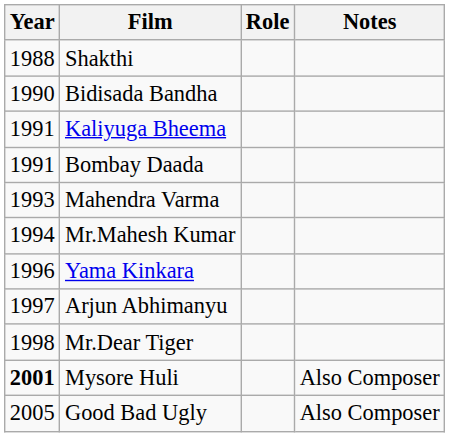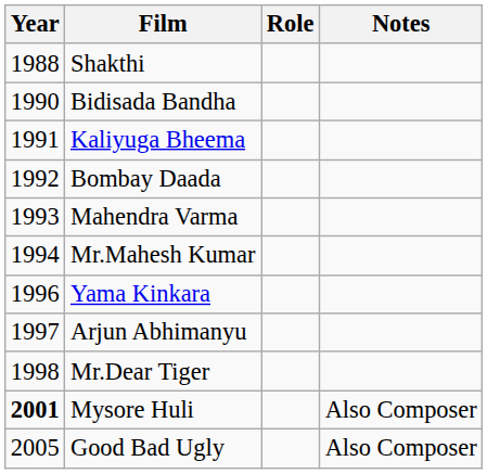Bombay Daada | Year: 1991 -> 1992
